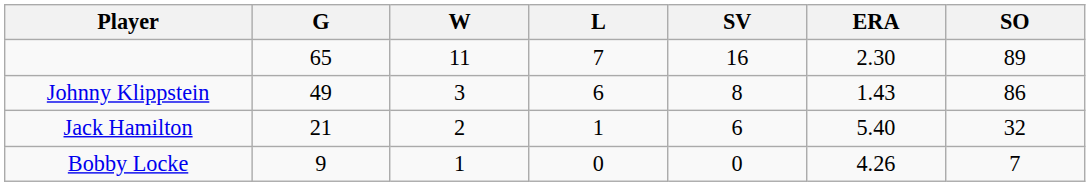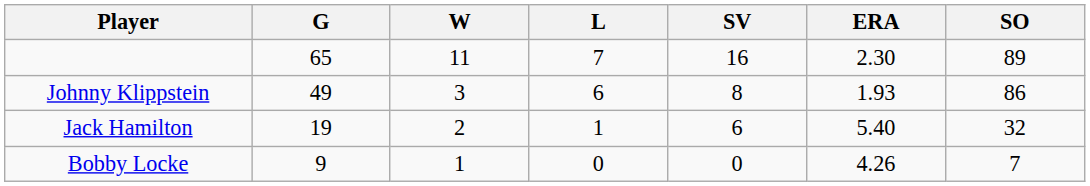Johnny Klippstein | ERA: 1.43 -> 1.93
Jack Hamilton | G: 21 -> 19
